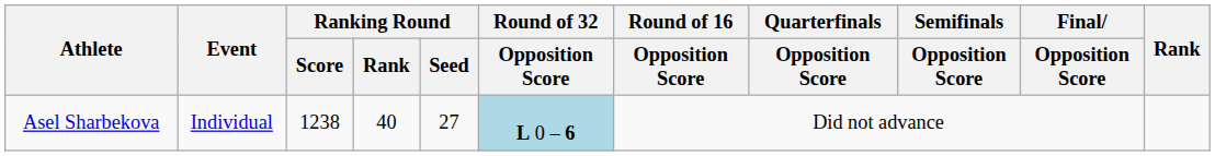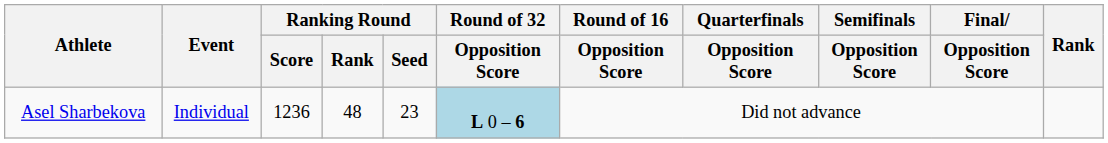Asel Sharbekova | Ranking Round / Score: 1238 -> 1236
Asel Sharbekova | Ranking Round / Rank: 40 -> 48
Asel Sharbekova | Ranking Round / Seed: 27 -> 23
